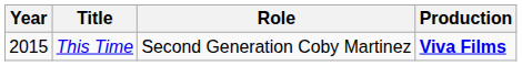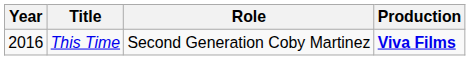This Time | Year: 2015 -> 2016
